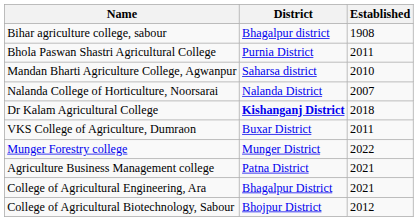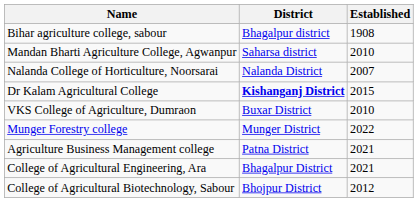- row: Bhola Paswan Shastri Agricultural College | Purnia District | 2011
Dr Kalam Agricultural College | Established: 2018 -> 2015
VKS College of Agriculture, Dumraon | Established: 2011 -> 2010
